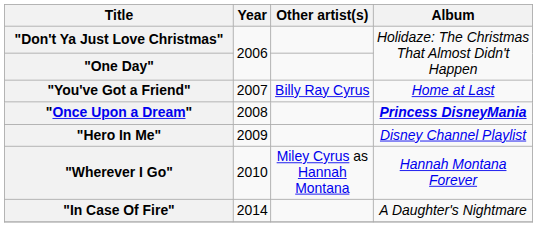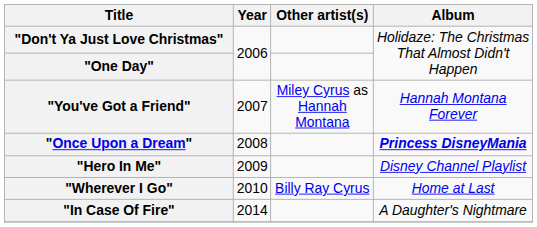"You've Got a Friend" | Other artist(s): Billy Ray Cyrus -> Miley Cyrus as Hannah Montana
"You've Got a Friend" | Album: Home at Last -> Hannah Montana Forever
"Wherever I Go" | Other artist(s): Miley Cyrus as Hannah Montana -> Billy Ray Cyrus
"Wherever I Go" | Album: Hannah Montana Forever -> Home at Last
